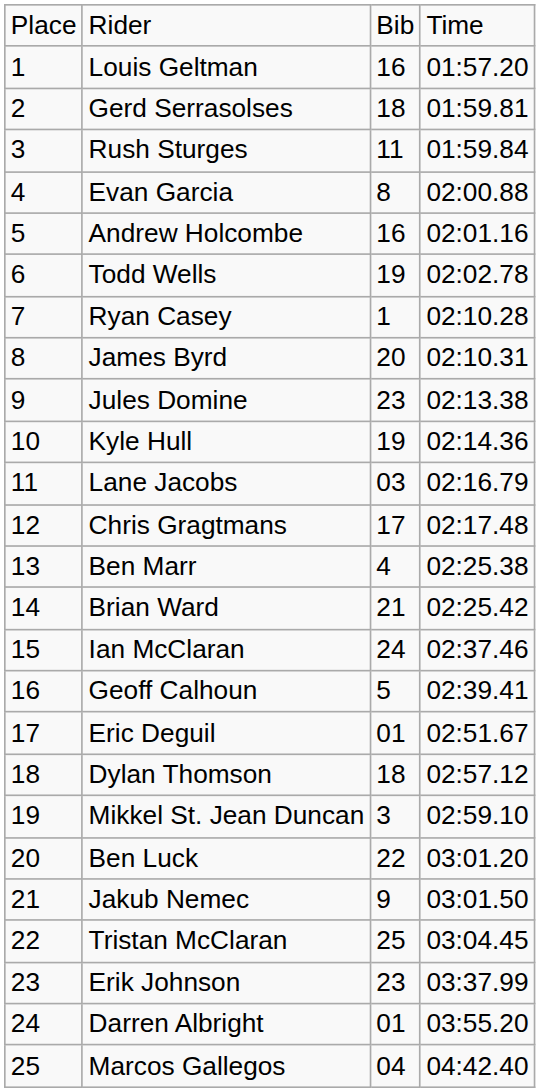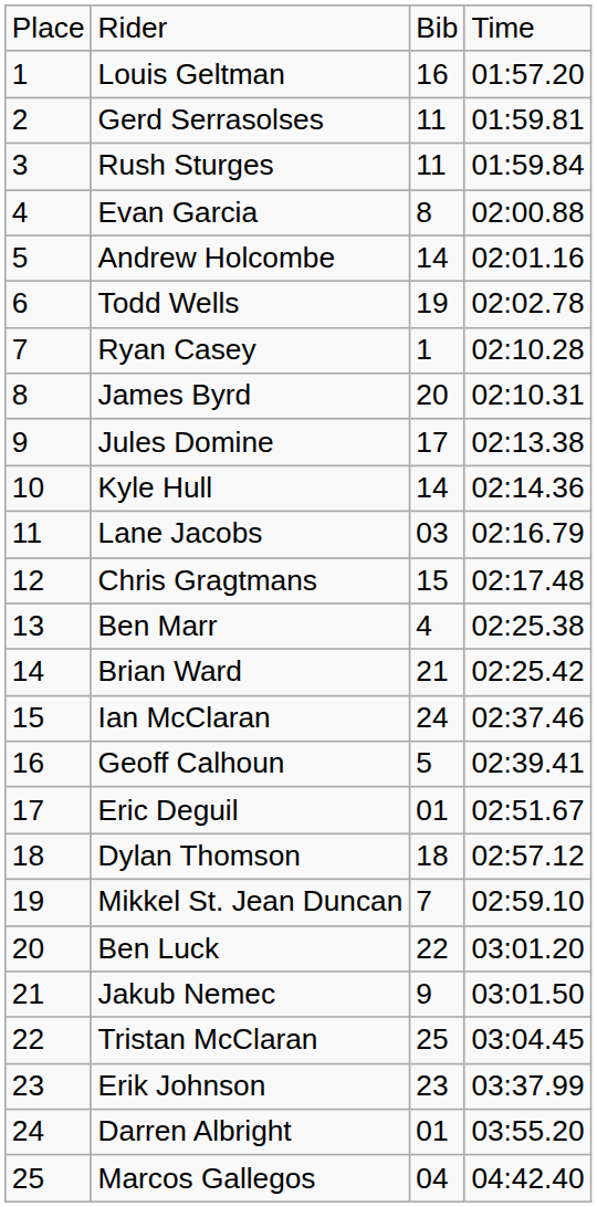Gerd Serrasolses | column 3: 18 -> 11
Andrew Holcombe | column 3: 16 -> 14
Jules Domine | column 3: 23 -> 17
Kyle Hull | column 3: 19 -> 14
Chris Gragtmans | column 3: 17 -> 15
Mikkel St. Jean Duncan | column 3: 3 -> 7
